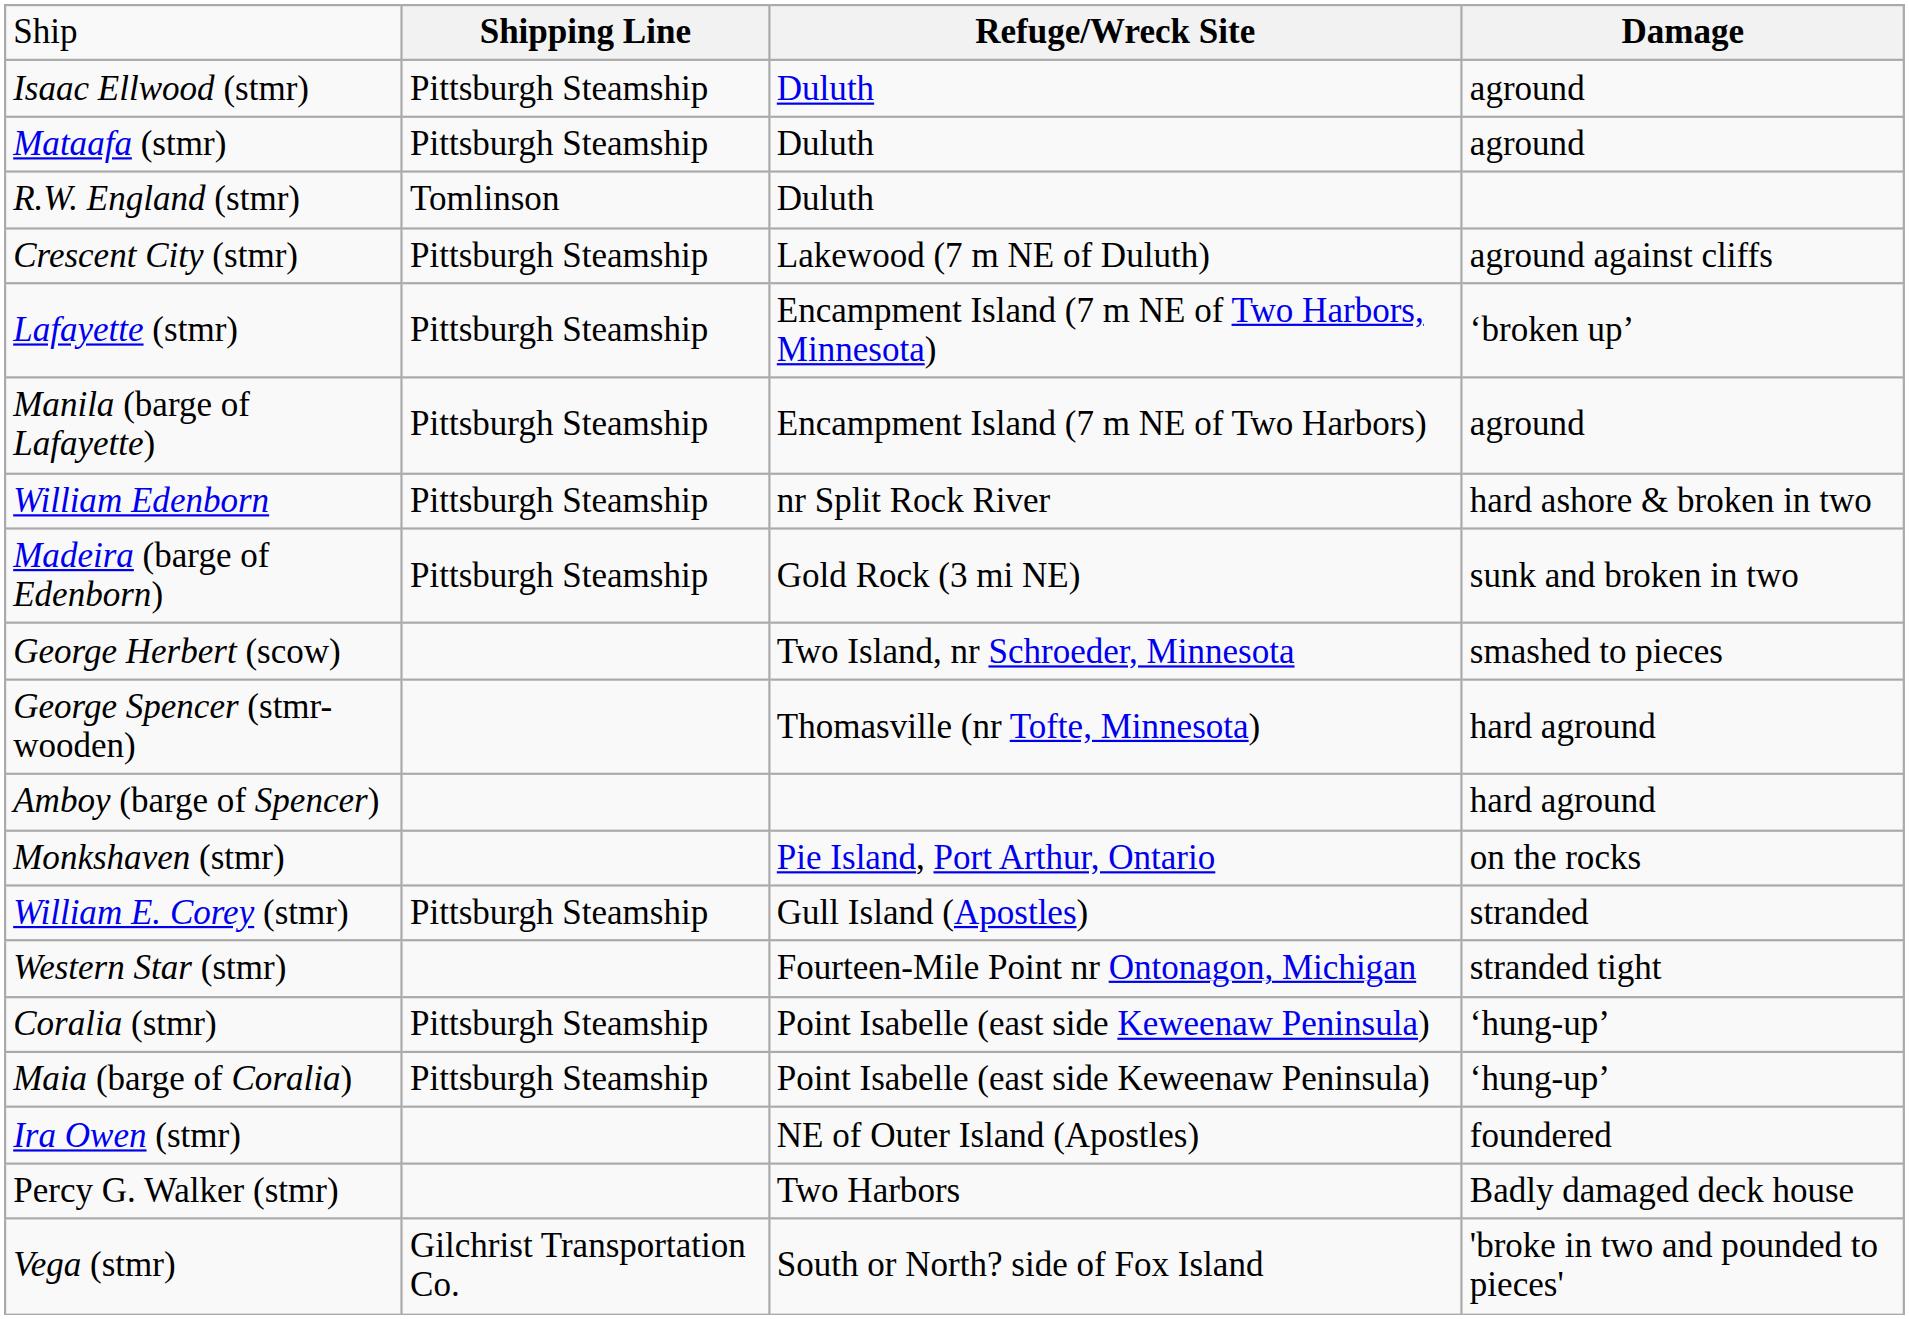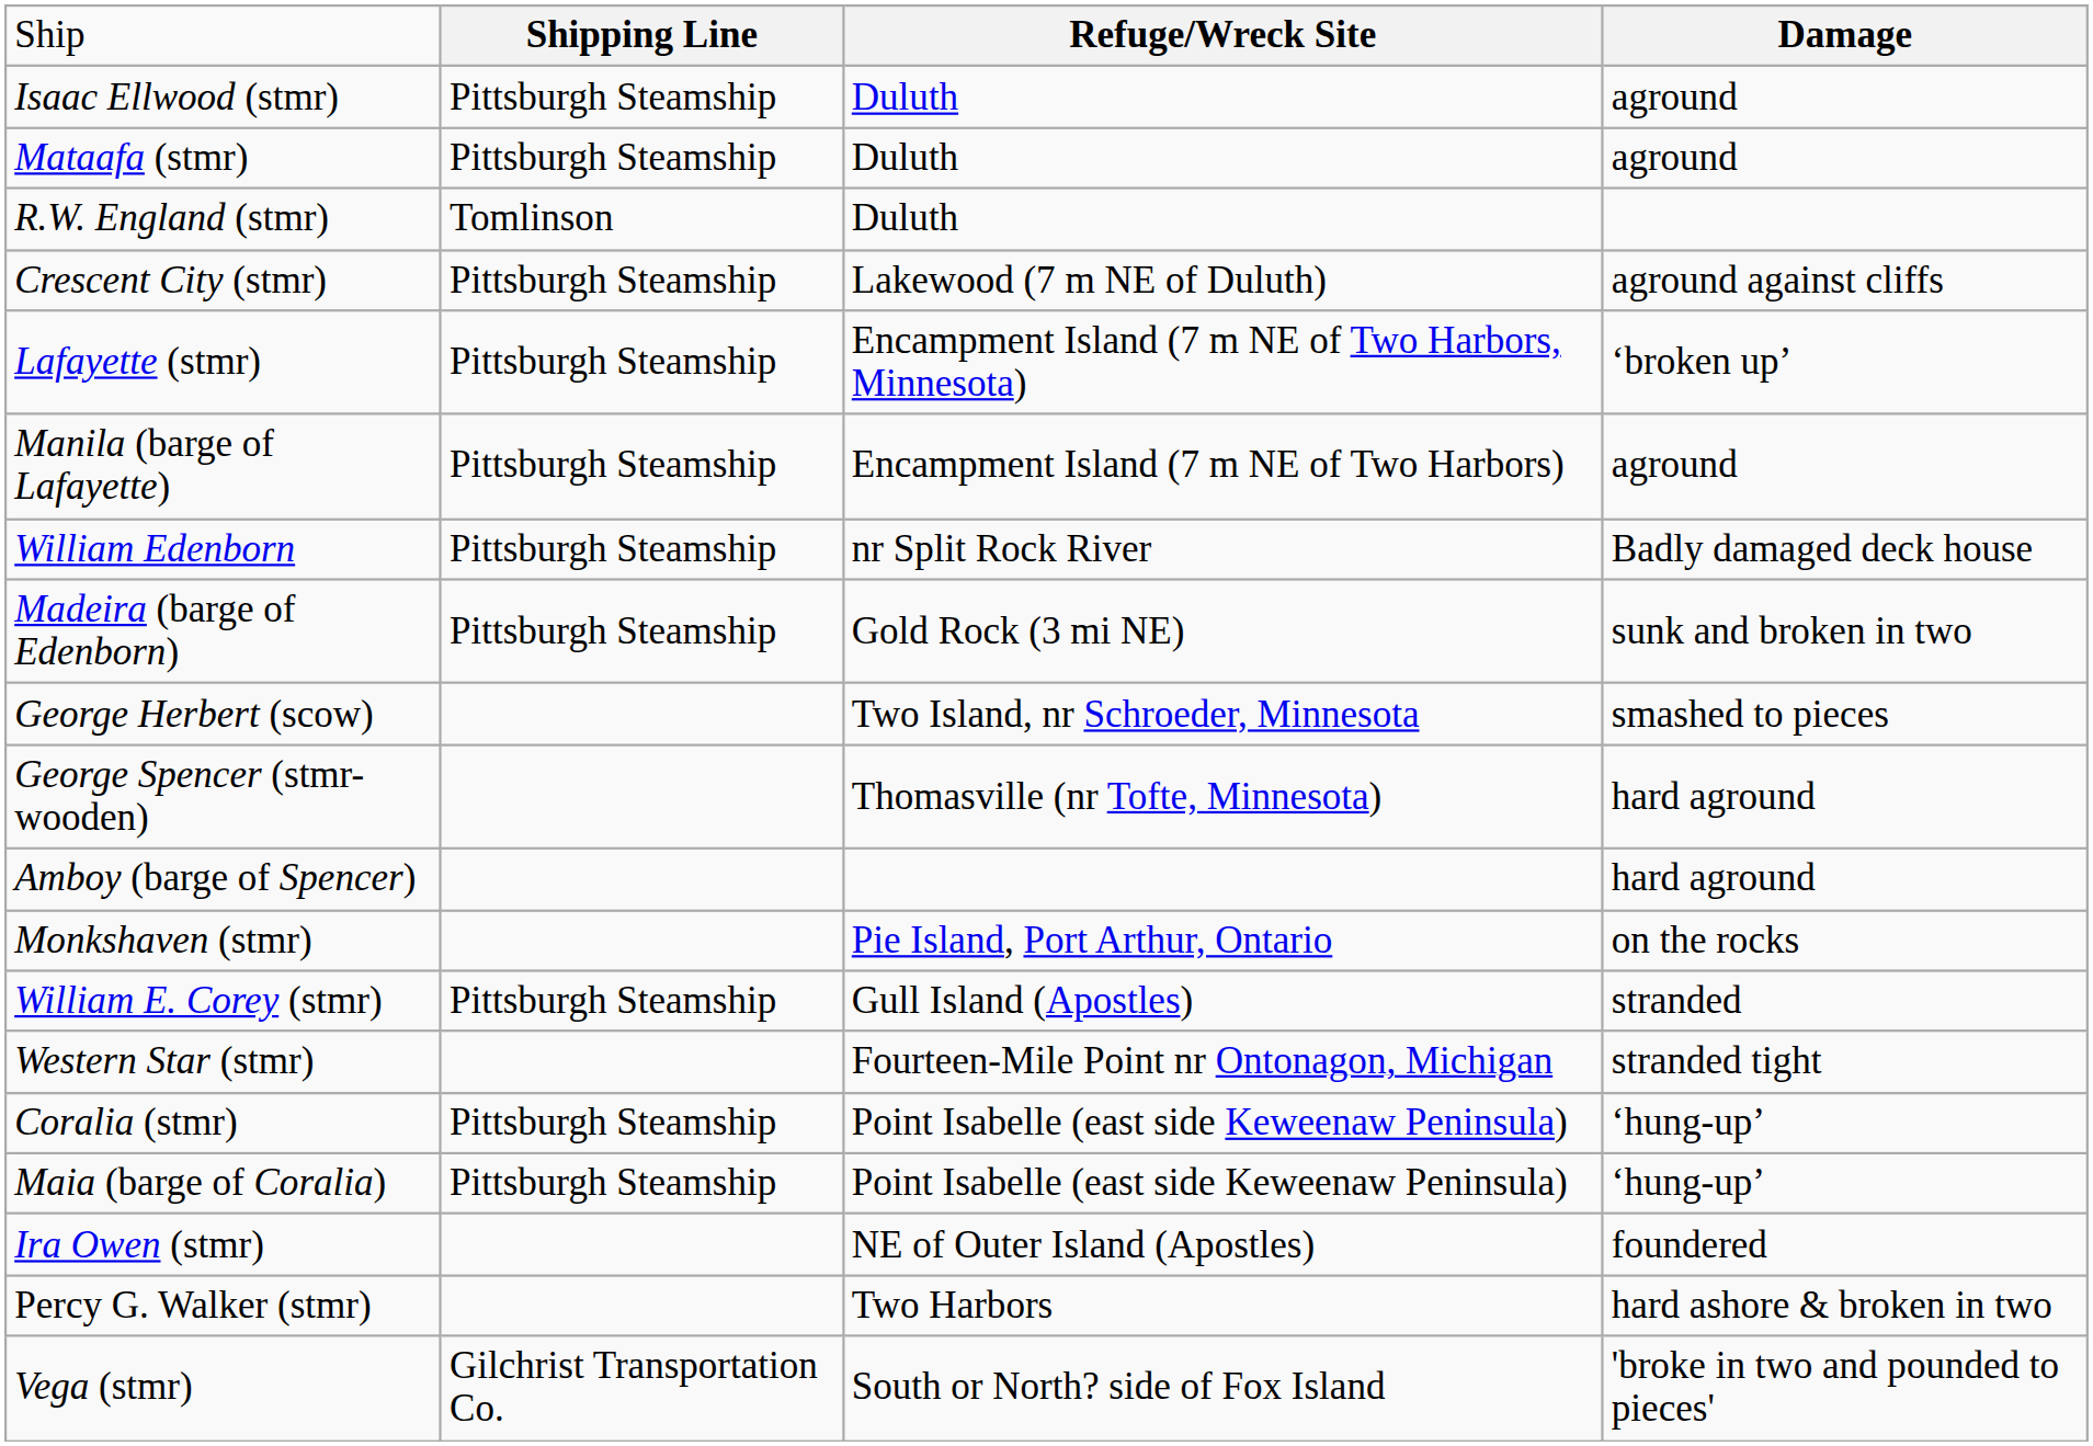William Edenborn | column 4: hard ashore & broken in two -> Badly damaged deck house
Percy G. Walker (stmr) | column 4: Badly damaged deck house -> hard ashore & broken in two
